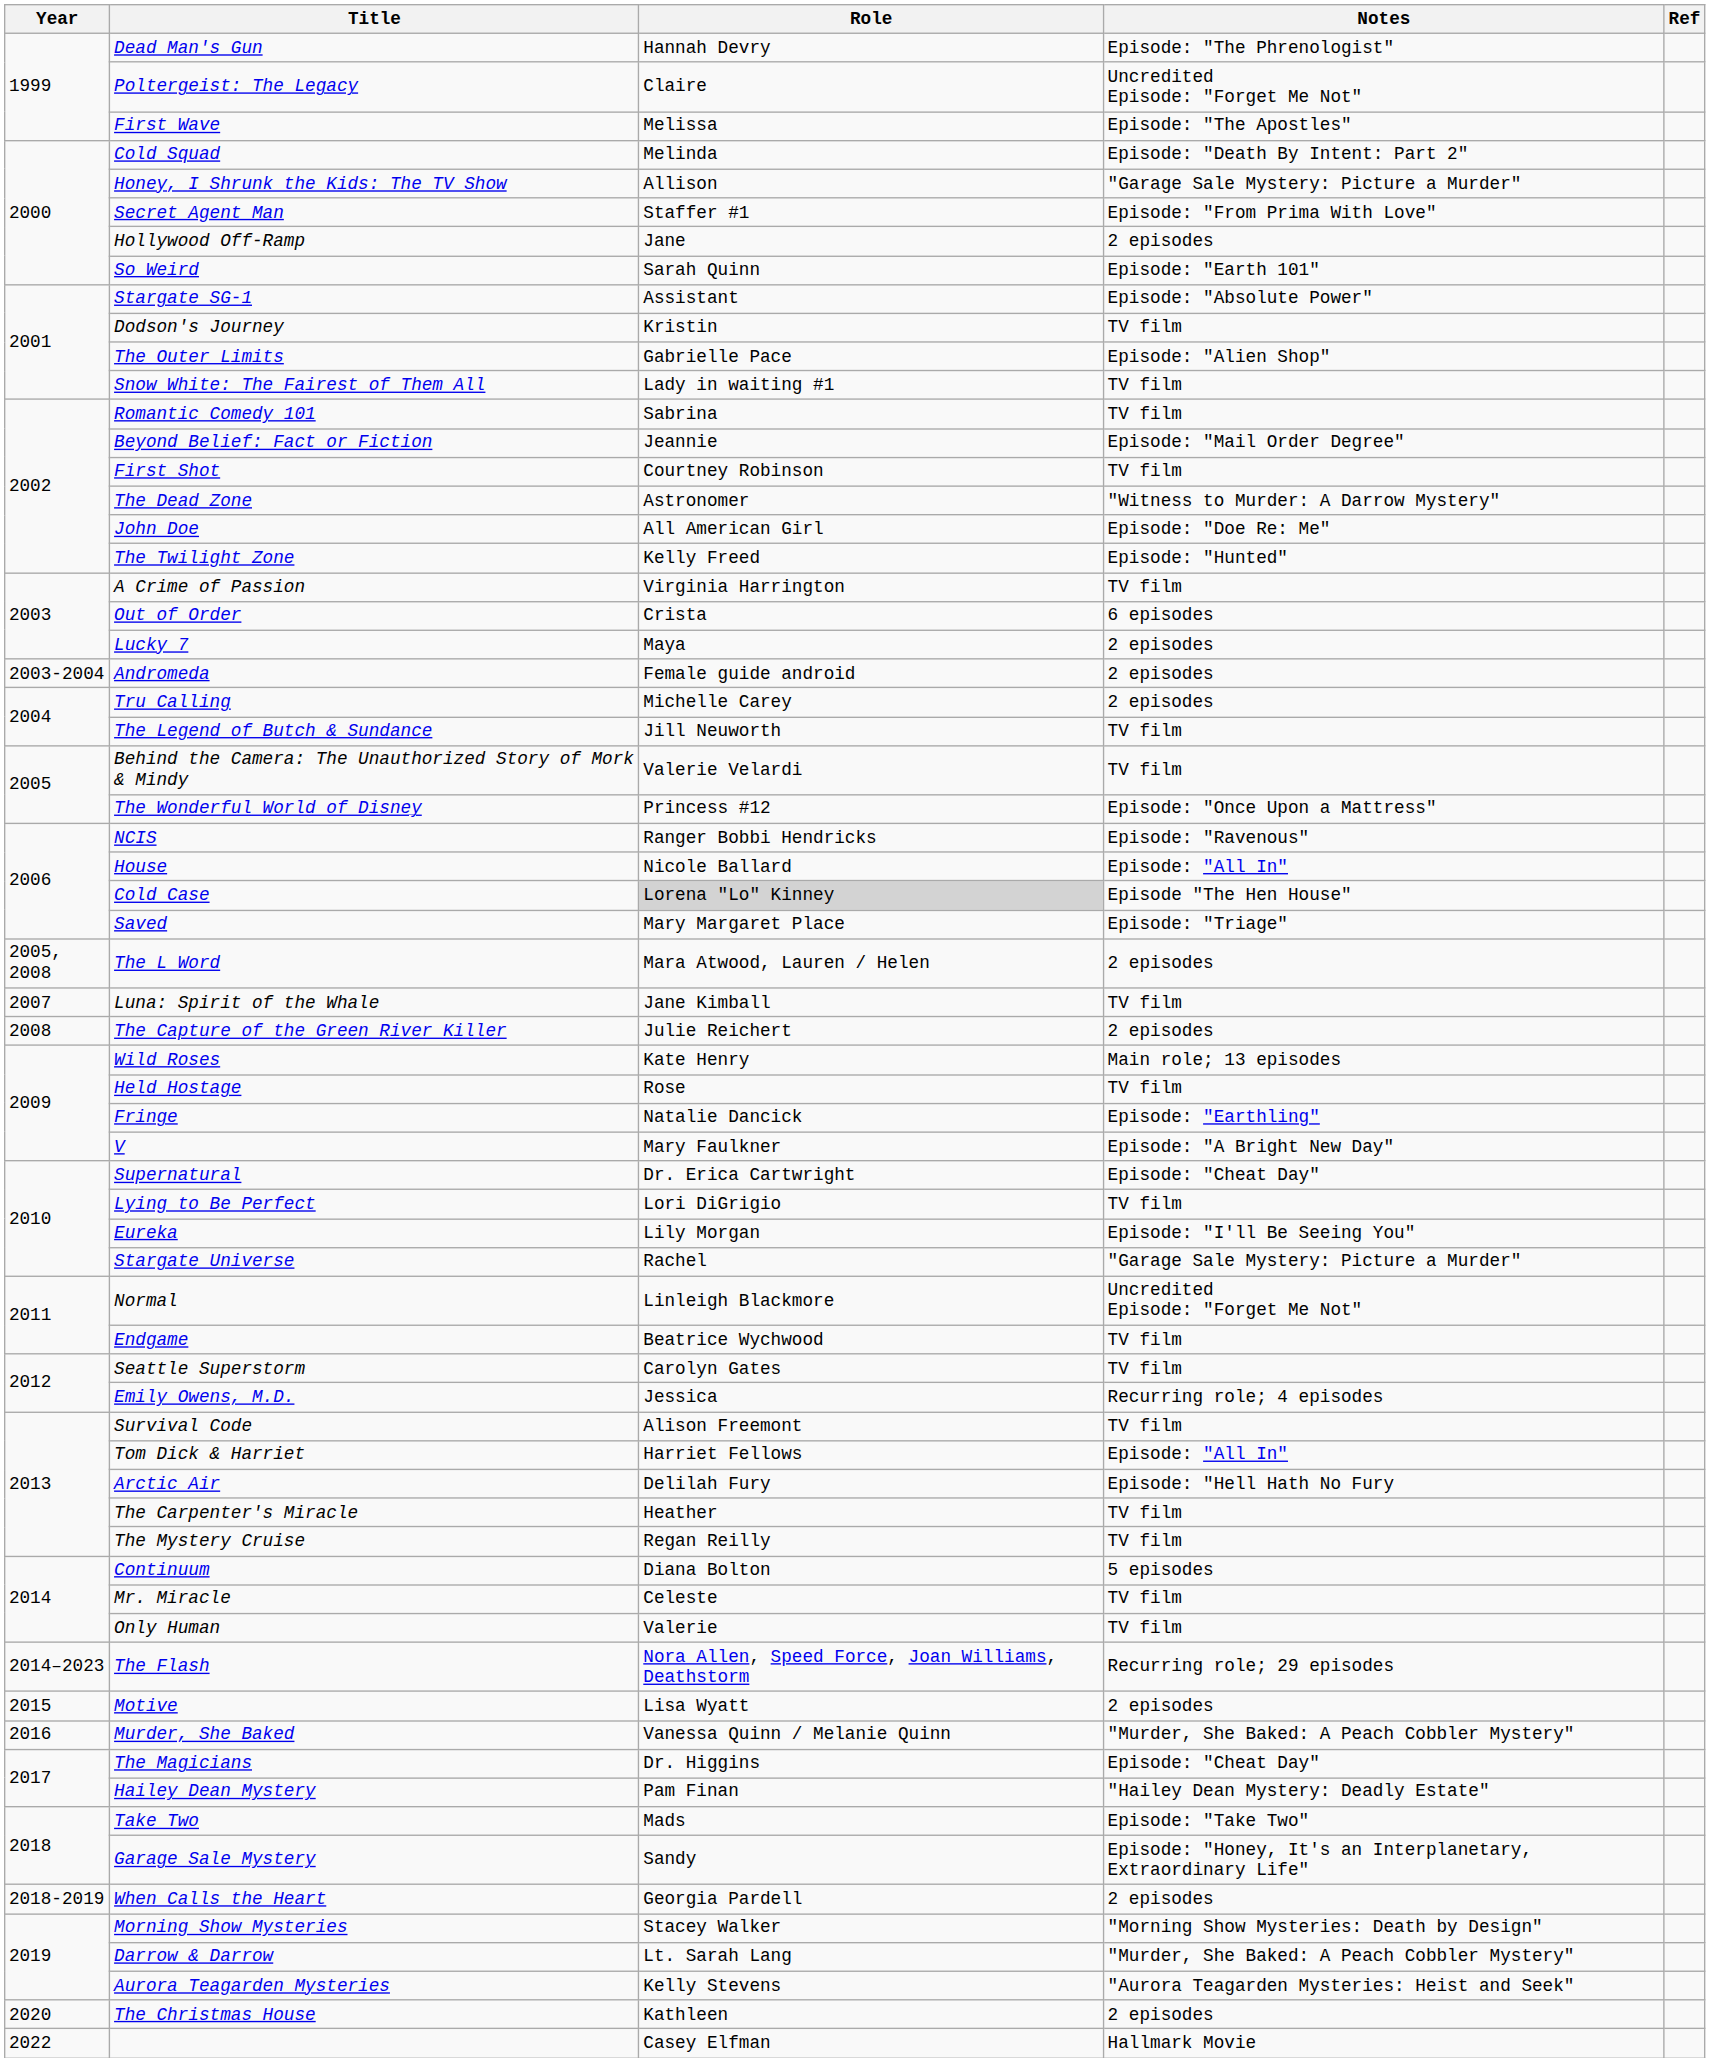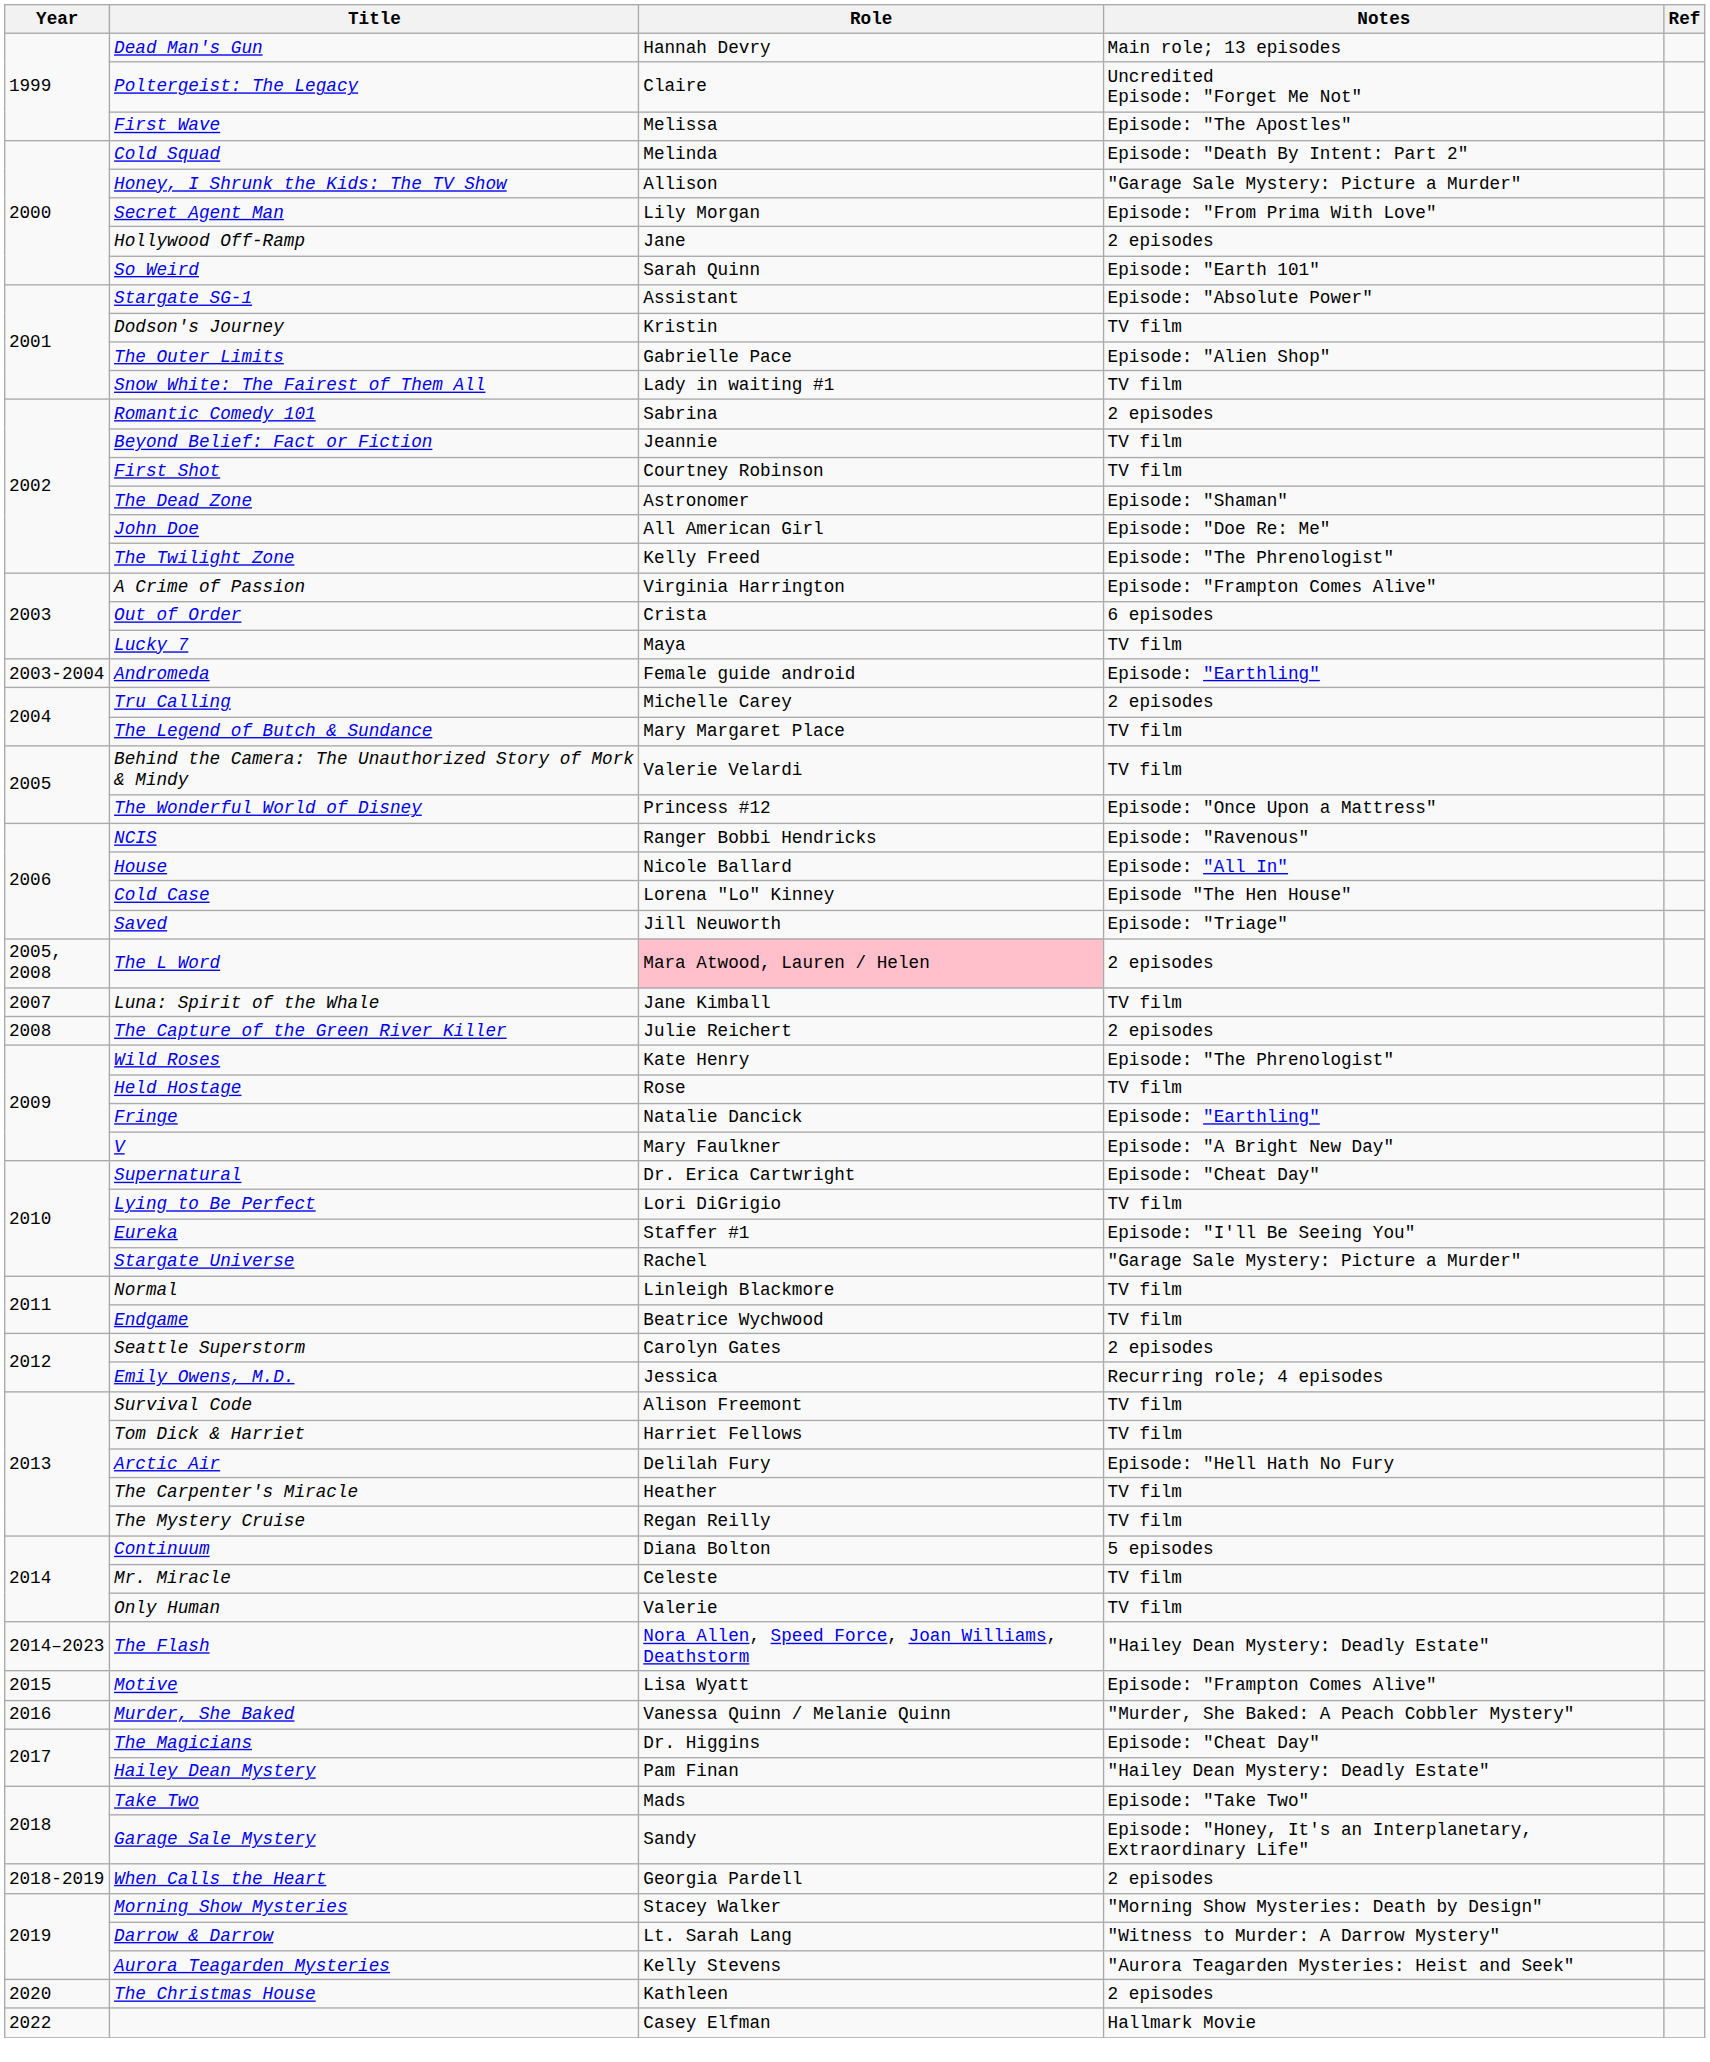Dead Man's Gun | Notes: Episode: "The Phrenologist" -> Main role; 13 episodes
Secret Agent Man | Role: Staffer #1 -> Lily Morgan
Romantic Comedy 101 | Notes: TV film -> 2 episodes
Beyond Belief: Fact or Fiction | Notes: Episode: "Mail Order Degree" -> TV film
The Dead Zone | Notes: "Witness to Murder: A Darrow Mystery" -> Episode: "Shaman"
The Twilight Zone | Notes: Episode: "Hunted" -> Episode: "The Phrenologist"
A Crime of Passion | Notes: TV film -> Episode: "Frampton Comes Alive"
Lucky 7 | Notes: 2 episodes -> TV film
Andromeda | Notes: 2 episodes -> Episode: "Earthling"
The Legend of Butch & Sundance | Role: Jill Neuworth -> Mary Margaret Place
Cold Case | Role: lightgrey background -> no background
Saved | Role: Mary Margaret Place -> Jill Neuworth
The L Word | Role: no background -> pink background
Wild Roses | Notes: Main role; 13 episodes -> Episode: "The Phrenologist"
Eureka | Role: Lily Morgan -> Staffer #1
Normal | Notes: Uncredited Episode: "Forget Me Not" -> TV film
Seattle Superstorm | Notes: TV film -> 2 episodes
Tom Dick & Harriet | Notes: Episode: "All In" -> TV film
The Flash | Notes: Recurring role; 29 episodes -> "Hailey Dean Mystery: Deadly Estate"
Motive | Notes: 2 episodes -> Episode: "Frampton Comes Alive"
Darrow & Darrow | Notes: "Murder, She Baked: A Peach Cobbler Mystery" -> "Witness to Murder: A Darrow Mystery"
